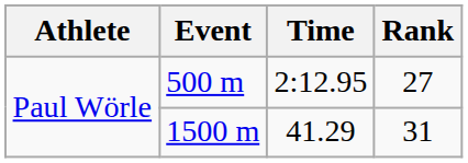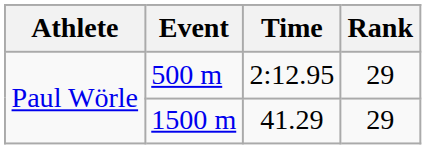500 m | Rank: 27 -> 29
1500 m | Rank: 31 -> 29
